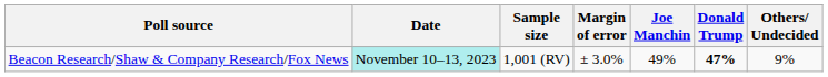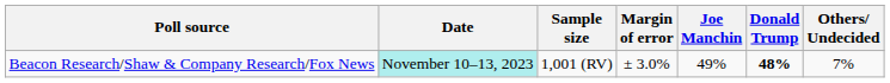Beacon Research/Shaw & Company Research/Fox News | Donald Trump: 47% -> 48%
Beacon Research/Shaw & Company Research/Fox News | Others/ Undecided: 9% -> 7%
